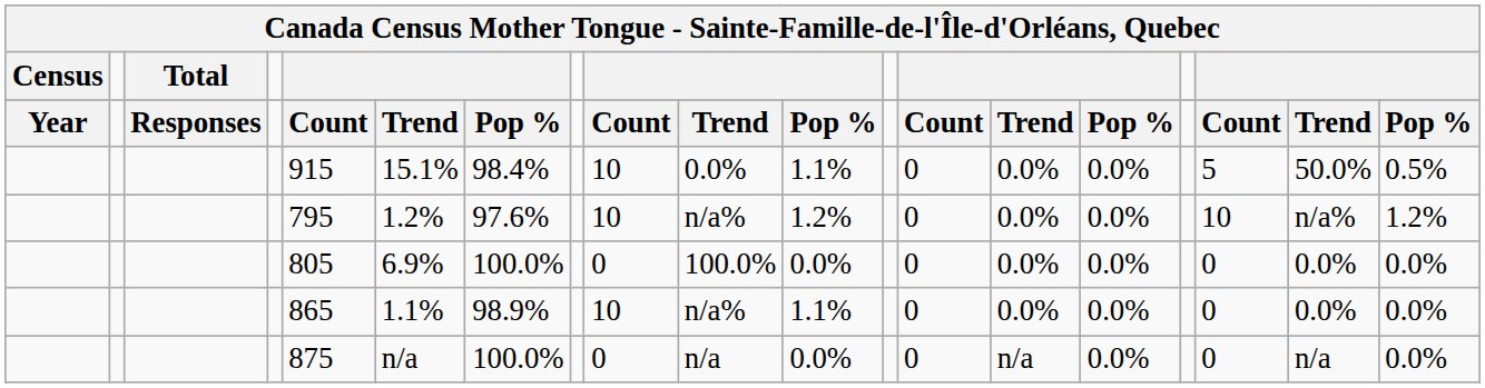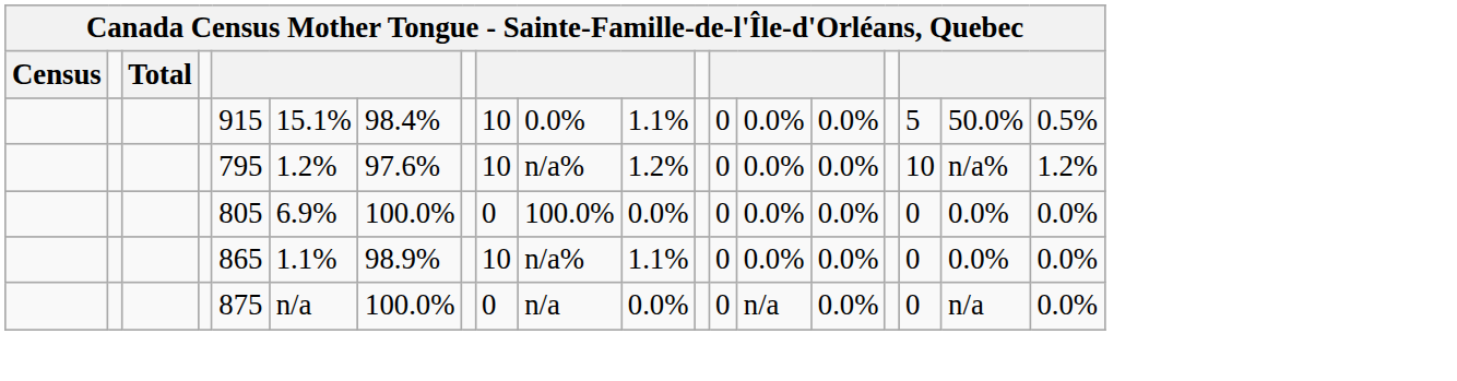- row: Year | Responses | Count | Trend | Pop % | Count | Trend | Pop % | Count | Trend | Pop % | Count | Trend | Pop %
